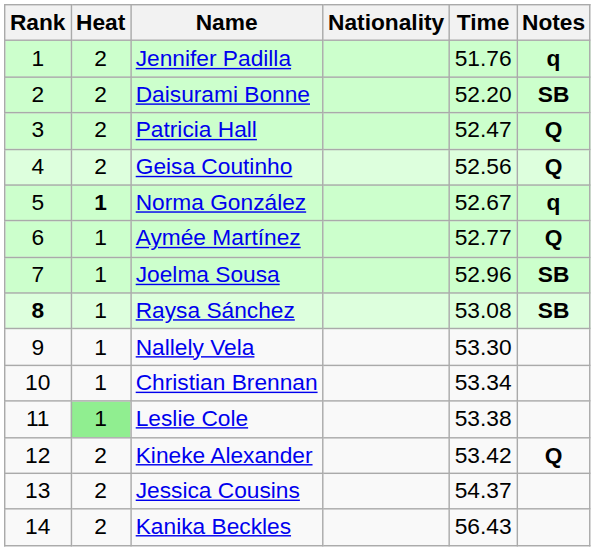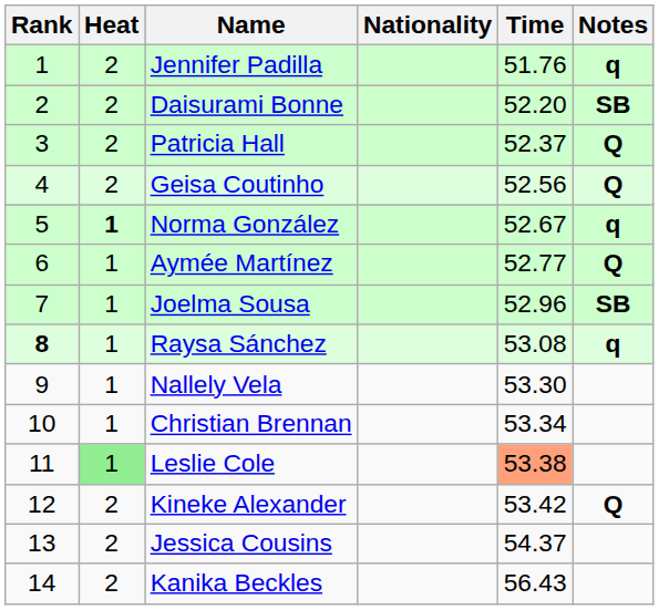Patricia Hall | Time: 52.47 -> 52.37
Raysa Sánchez | Notes: SB -> q
Leslie Cole | Time: no background -> lightsalmon background
